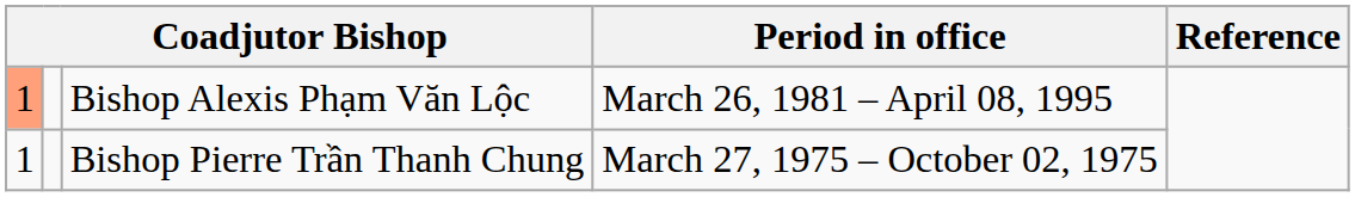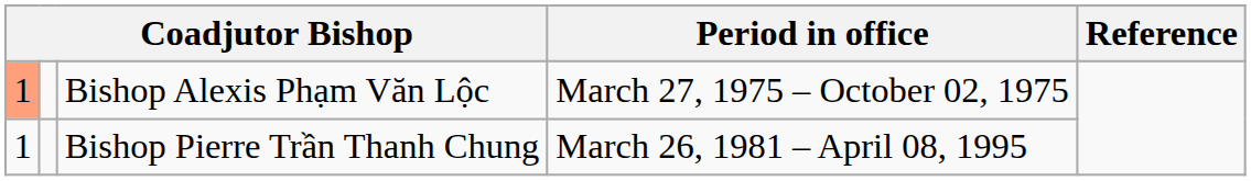Bishop Alexis Phạm Văn Lộc | Period in office: March 26, 1981 – April 08, 1995 -> March 27, 1975 – October 02, 1975
Bishop Pierre Trần Thanh Chung | Period in office: March 27, 1975 – October 02, 1975 -> March 26, 1981 – April 08, 1995
